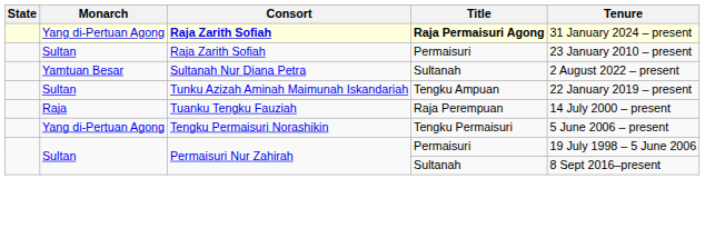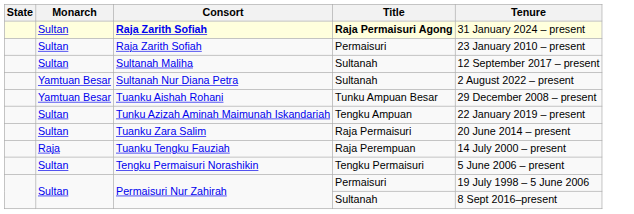Raja Zarith Sofiah / Raja Permaisuri Agong | Monarch: Yang di-Pertuan Agong -> Sultan
+ row: Sultan | Sultanah Maliha | Sultanah | 12 September 2017 – present
+ row: Yamtuan Besar | Tuanku Aishah Rohani | Tunku Ampuan Besar | 29 December 2008 – present
+ row: Sultan | Tuanku Zara Salim | Raja Permaisuri | 20 June 2014 – present
Tengku Permaisuri Norashikin | Monarch: Yang di-Pertuan Agong -> Sultan
